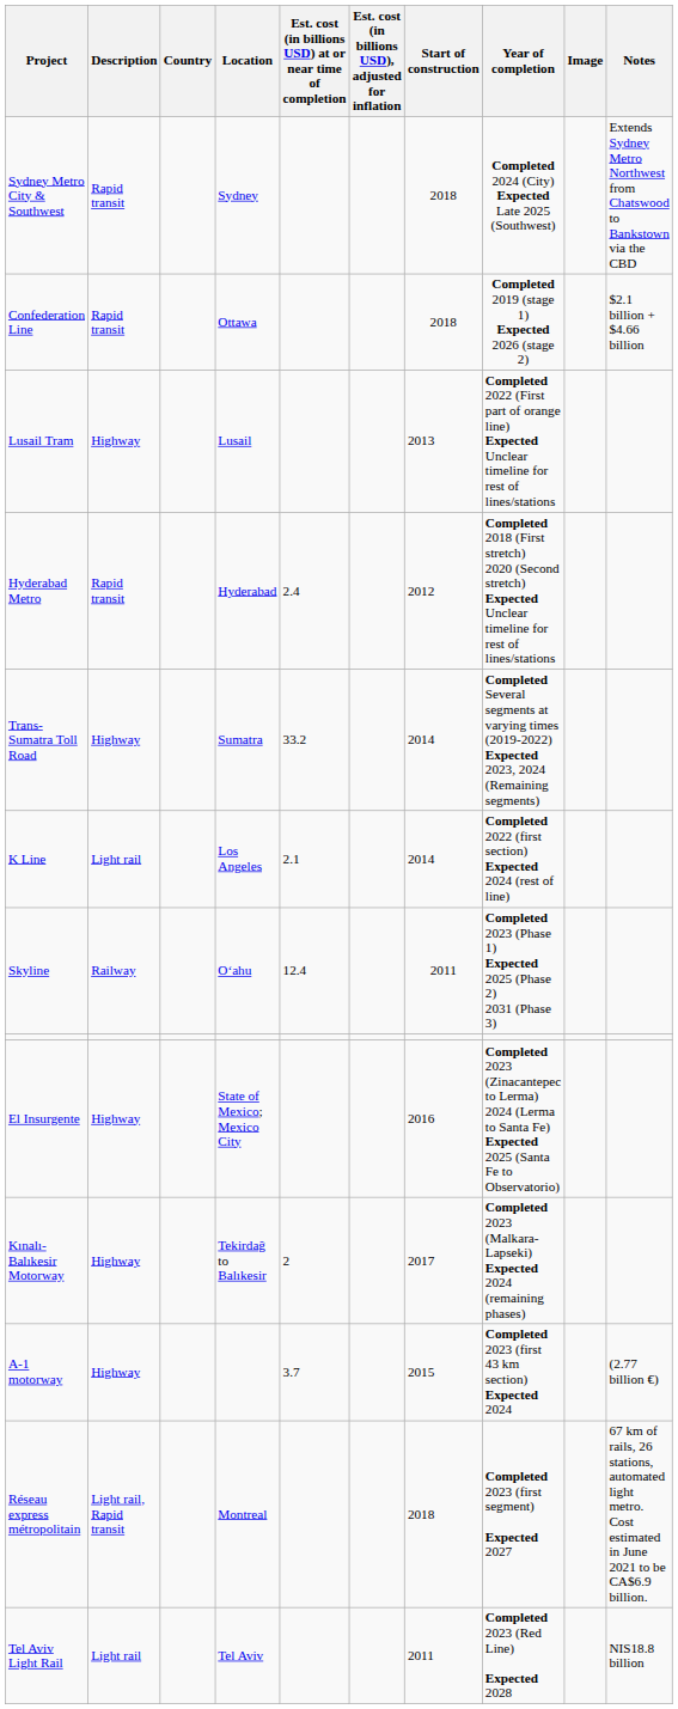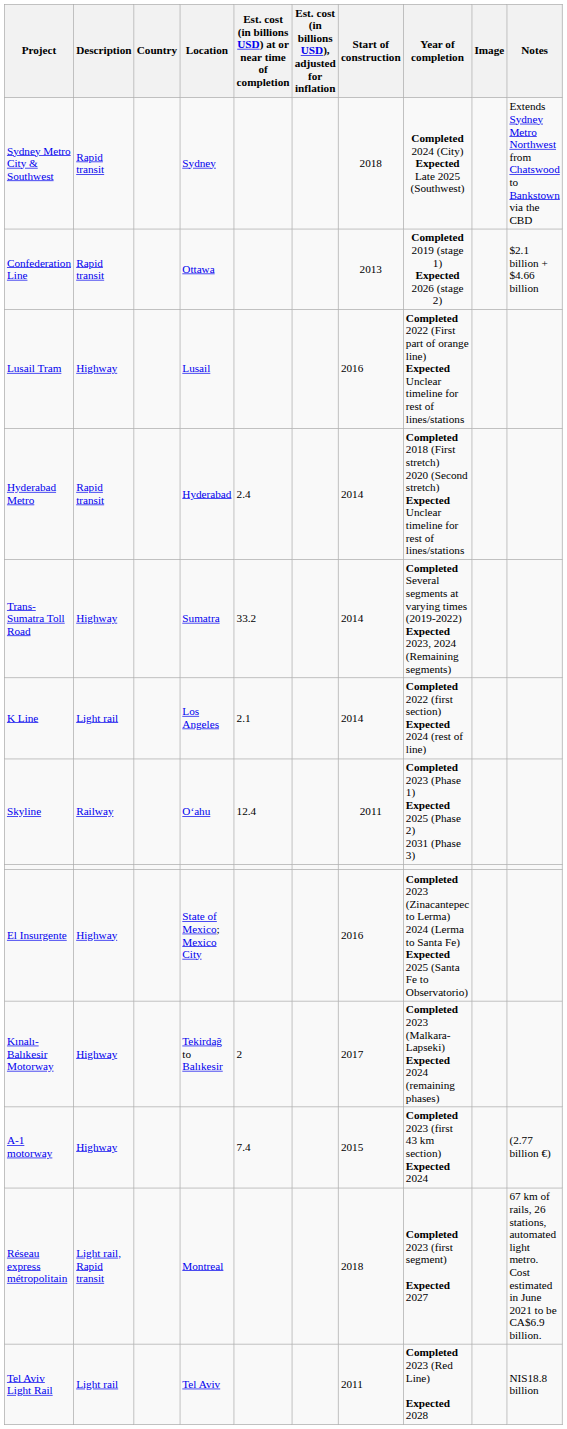Confederation Line | Start of construction: 2018 -> 2013
Lusail Tram | Start of construction: 2013 -> 2016
Hyderabad Metro | Start of construction: 2012 -> 2014
A-1 motorway | Est. cost (in billions USD) at or near time of completion: 3.7 -> 7.4
